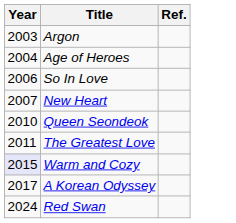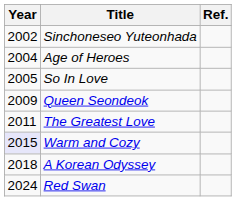+ row: 2002 | Sinchoneseo Yuteonhada
- row: 2003 | Argon
So In Love | Year: 2006 -> 2005
- row: 2007 | New Heart
Queen Seondeok | Year: 2010 -> 2009
A Korean Odyssey | Year: 2017 -> 2018
